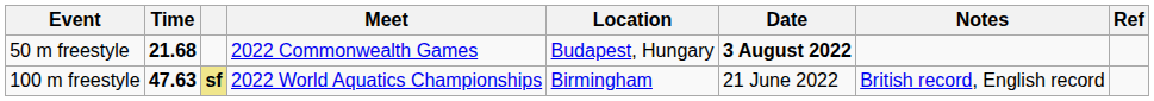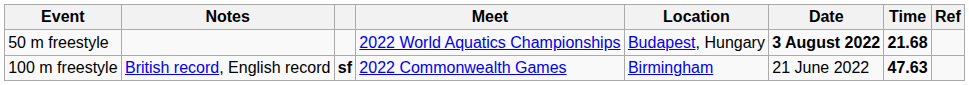columns swapped: Time <-> Notes
50 m freestyle | Meet: 2022 Commonwealth Games -> 2022 World Aquatics Championships
100 m freestyle | column 3: khaki background -> no background
100 m freestyle | Meet: 2022 World Aquatics Championships -> 2022 Commonwealth Games
